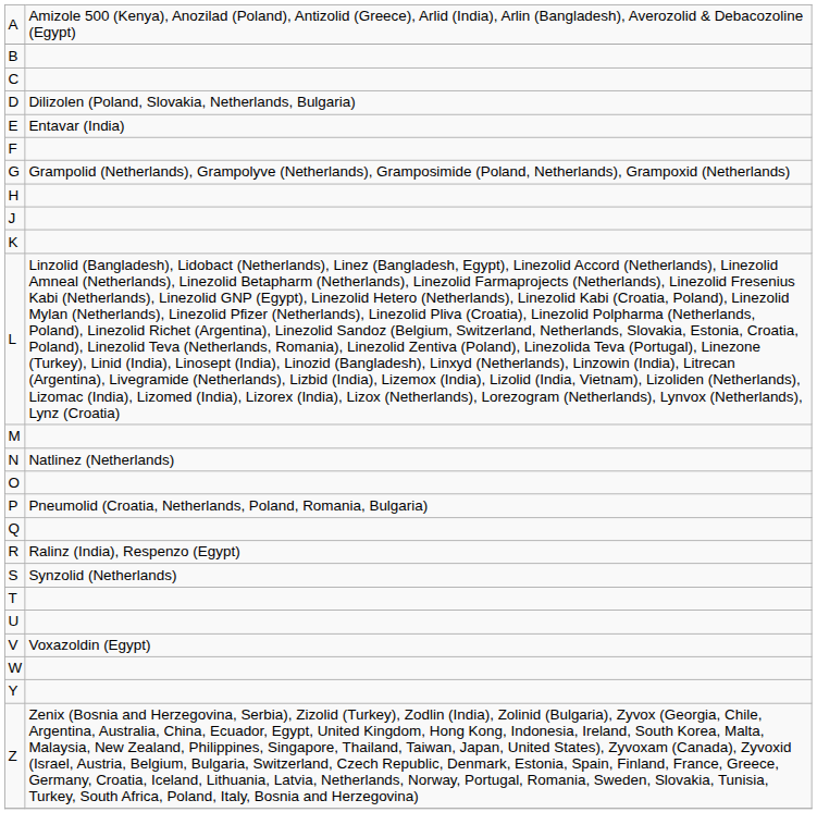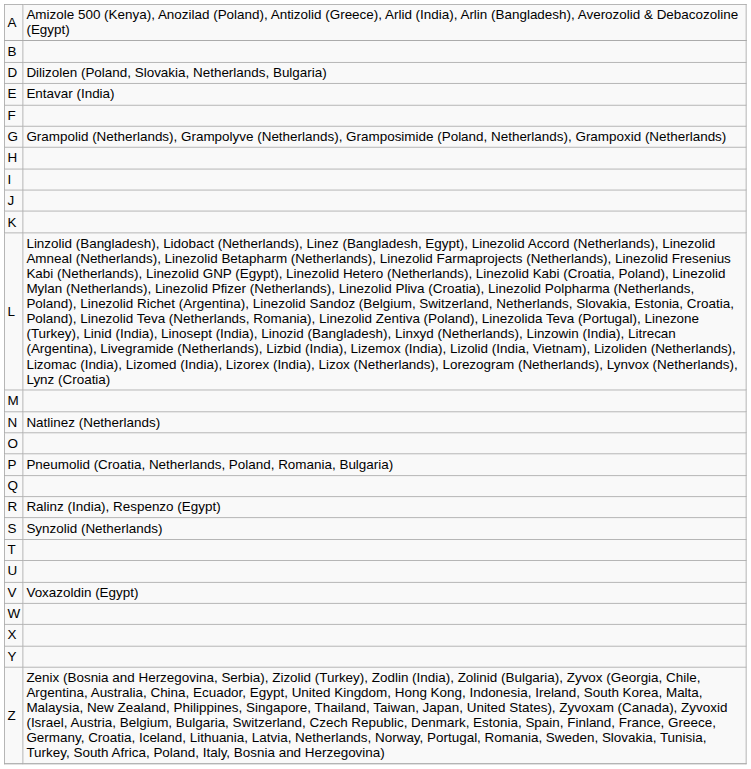- row: C
+ row: I
+ row: X
